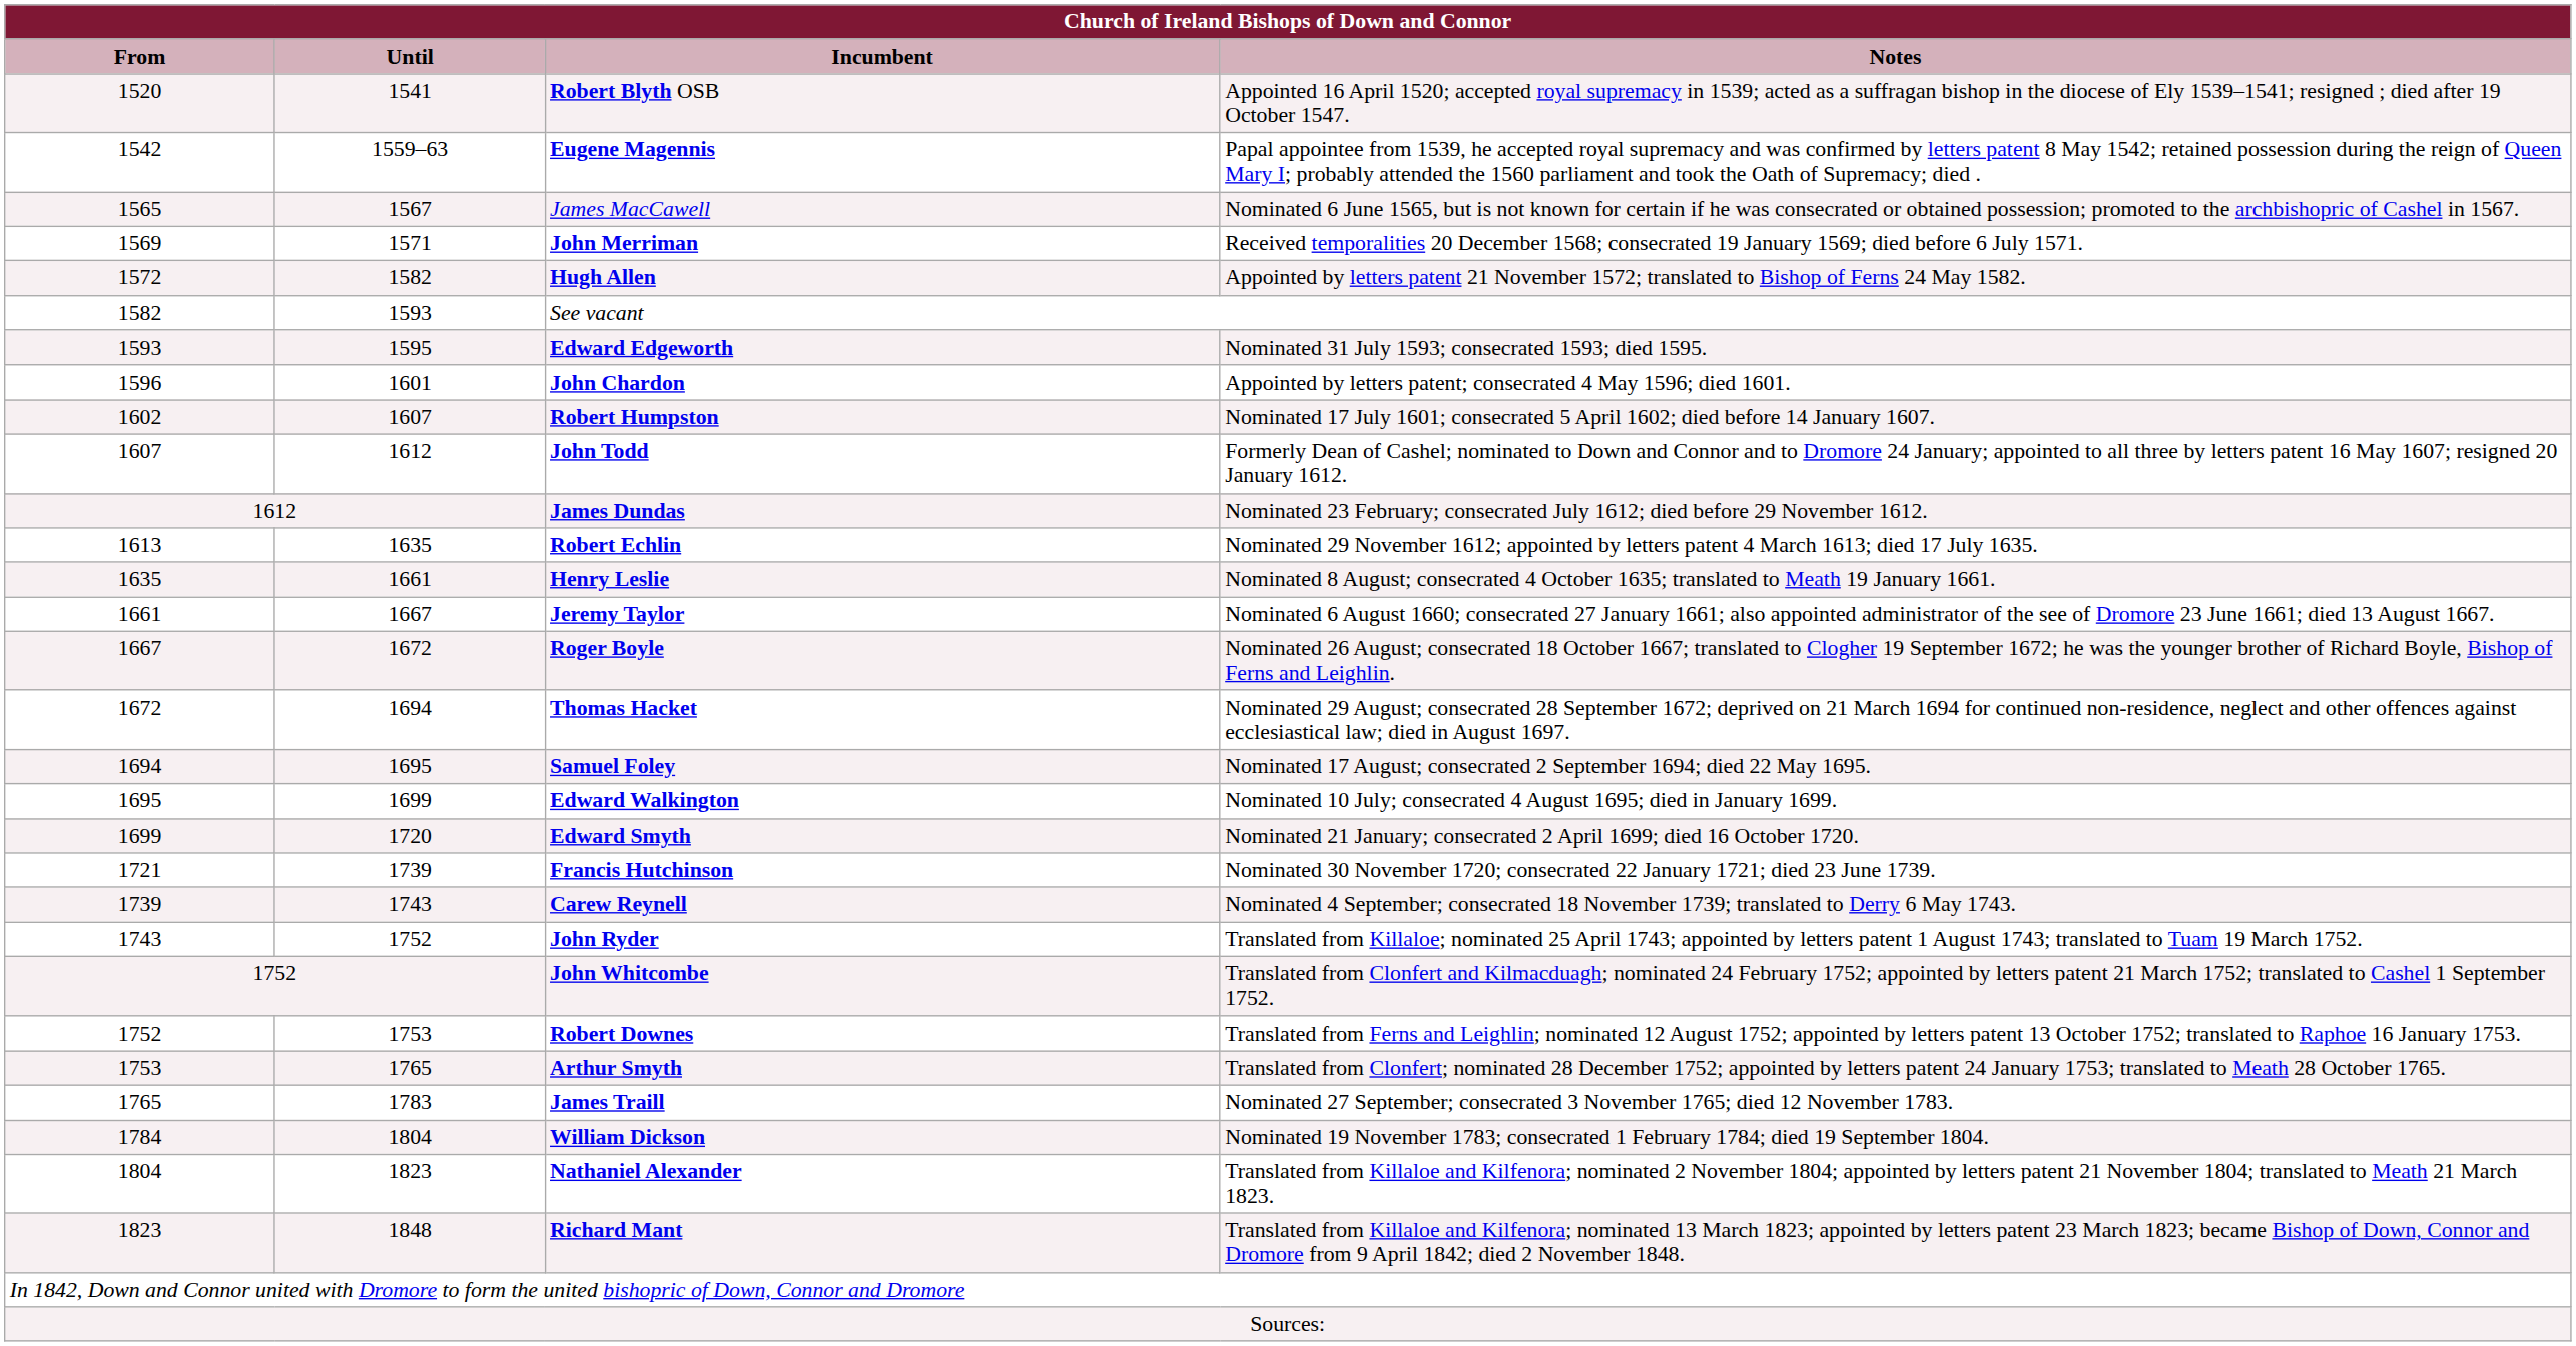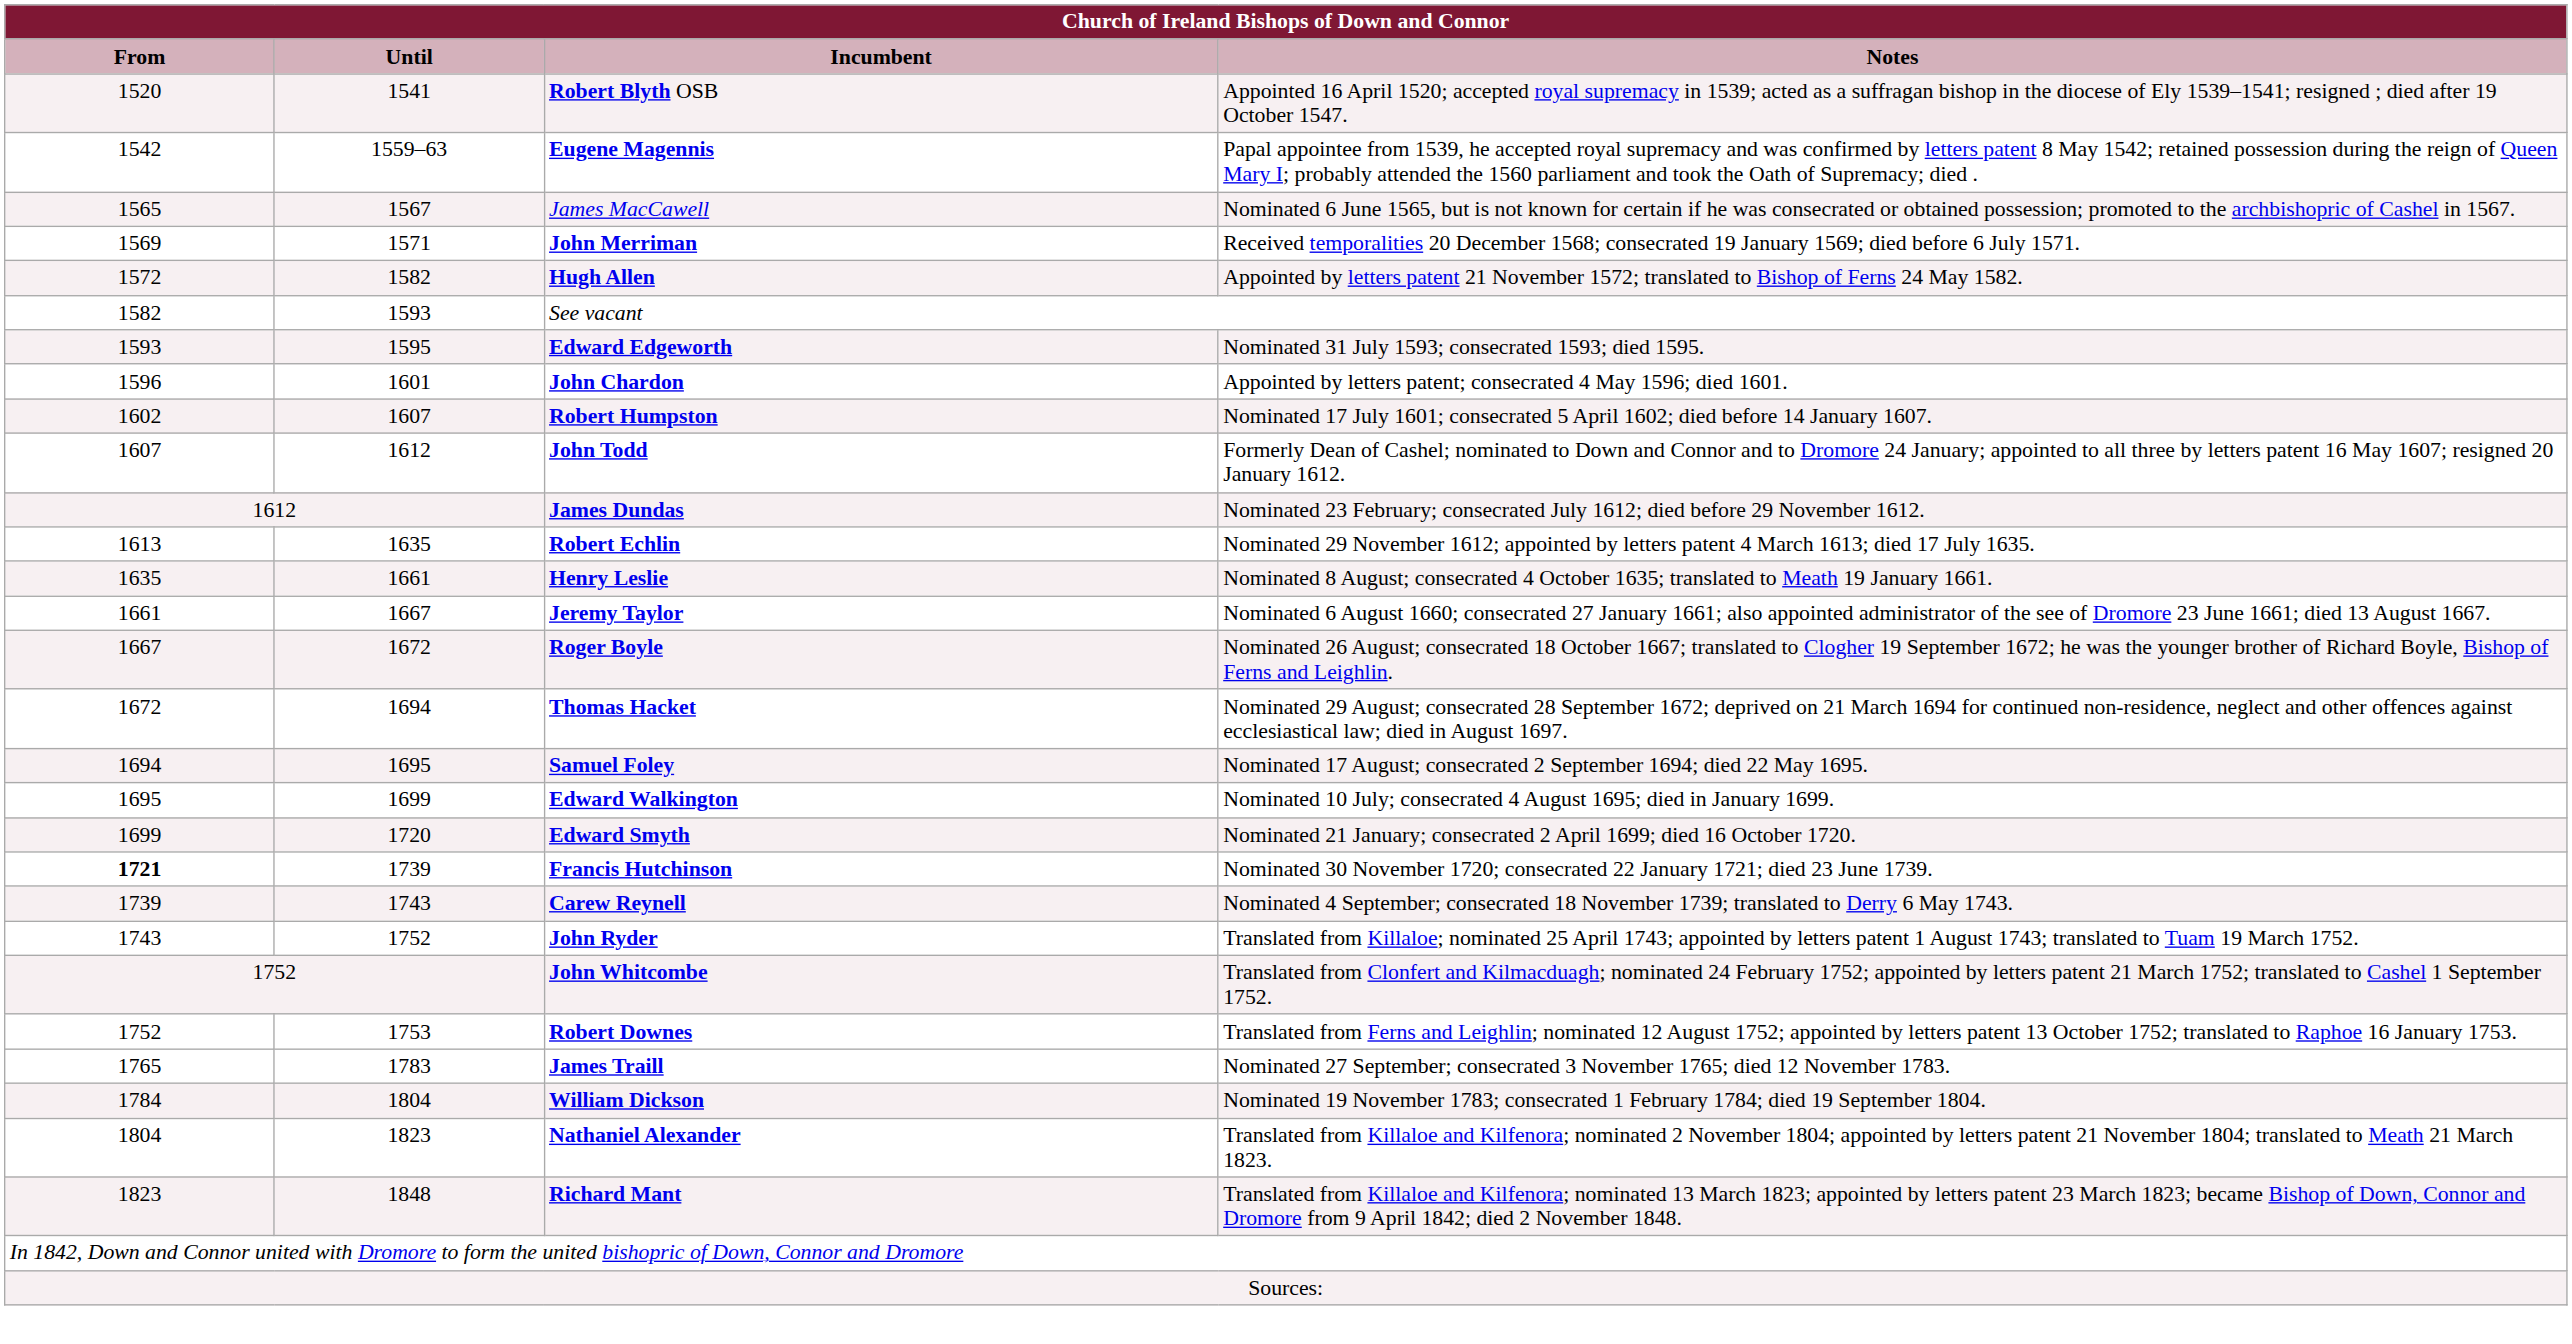Francis Hutchinson | From: normal -> bold
- row: 1753 | 1765 | Arthur Smyth | Translated from Clonfert; nominated 28 December 1752; appointed by letters patent 24 January 1753; translated to Meath 28 October 1765.
